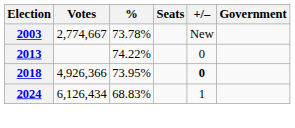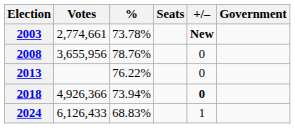2003 | Votes: 2,774,667 -> 2,774,661
2003 | +/–: normal -> bold
+ row: 2008 | 3,655,956 | 78.76% | 0
2013 | %: 74.22% -> 76.22%
2018 | %: 73.95% -> 73.94%
2024 | Votes: 6,126,434 -> 6,126,433
